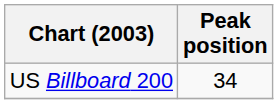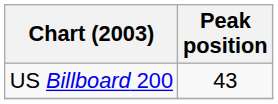US Billboard 200 | Peak position: 34 -> 43
